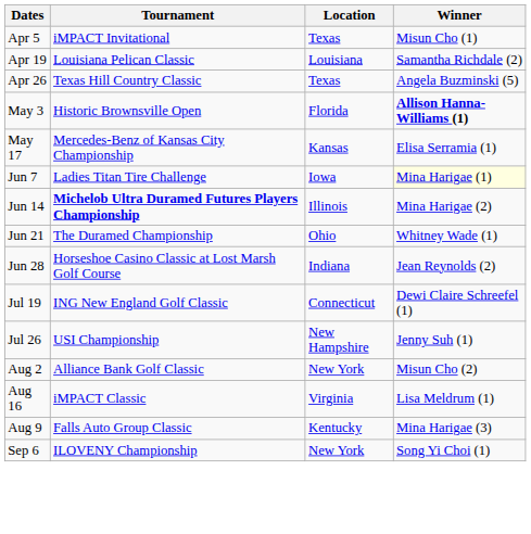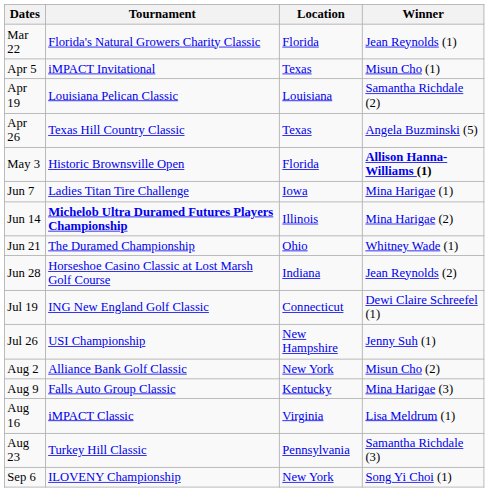+ row: Mar 22 | Florida's Natural Growers Charity Classic | Florida | Jean Reynolds (1)
- row: May 17 | Mercedes-Benz of Kansas City Championship | Kansas | Elisa Serramia (1)
Jun 7 | Winner: lightyellow background -> no background
rows swapped: Aug 9 <-> Aug 16
+ row: Aug 23 | Turkey Hill Classic | Pennsylvania | Samantha Richdale (3)
